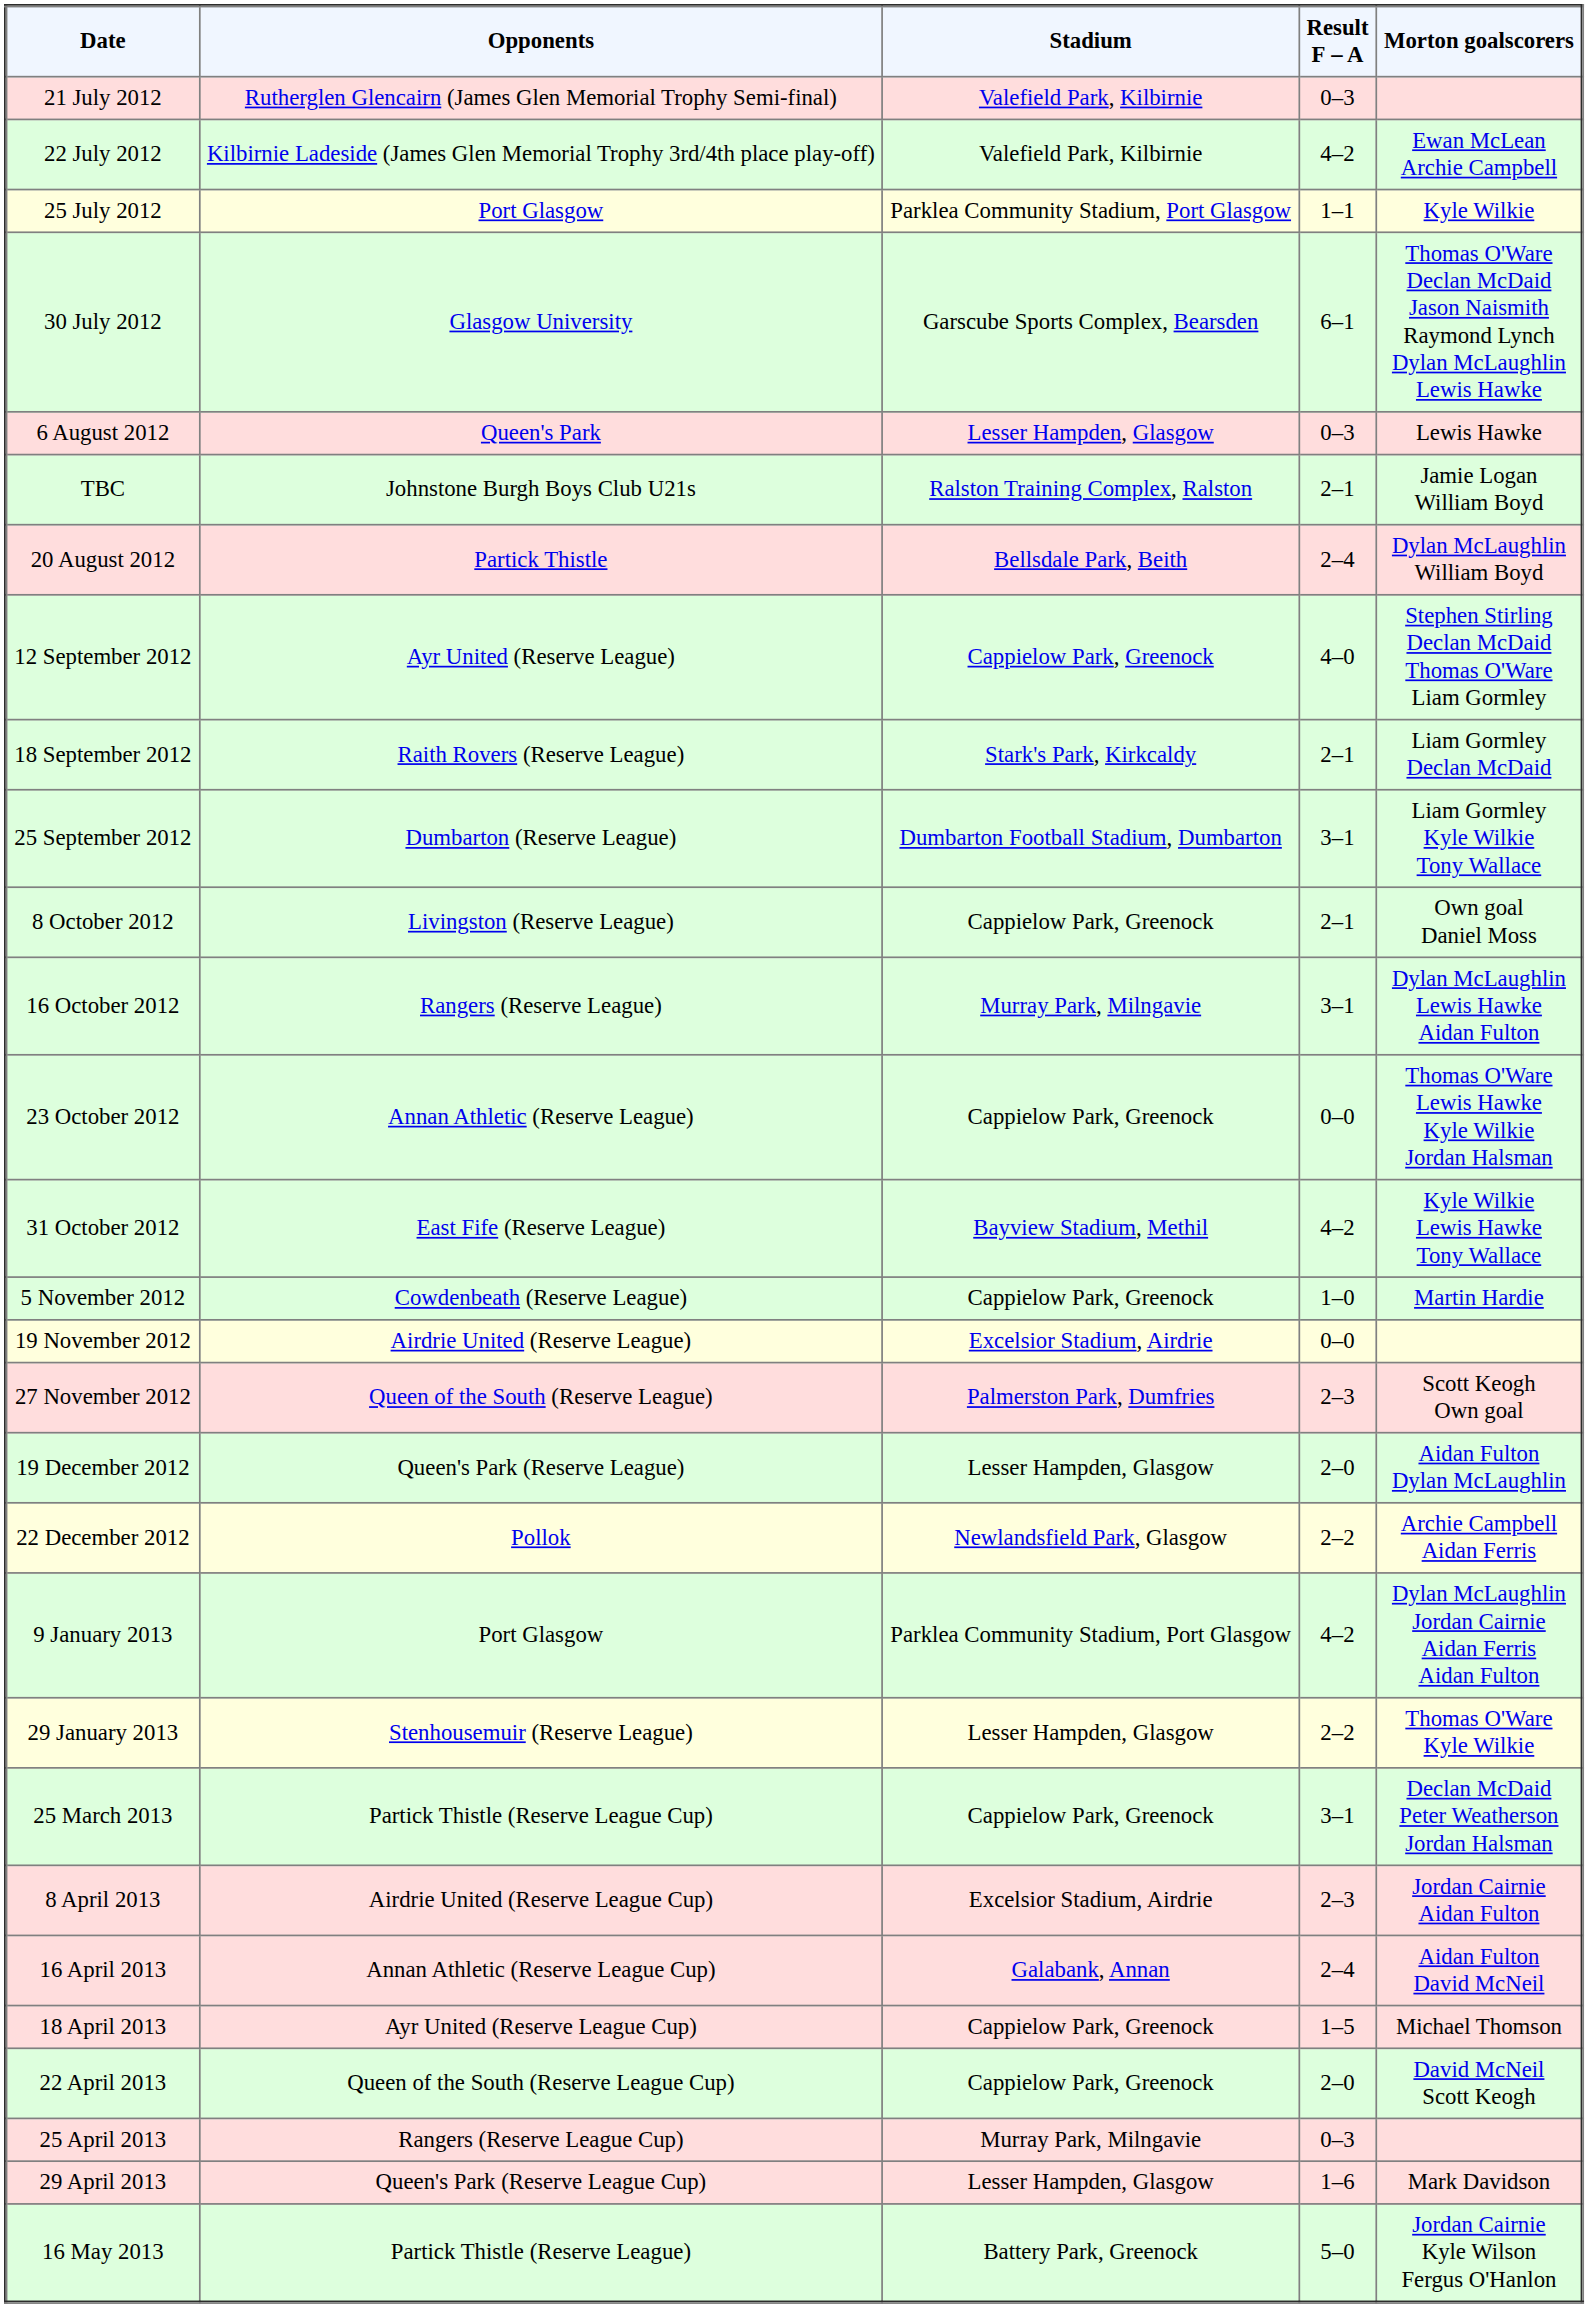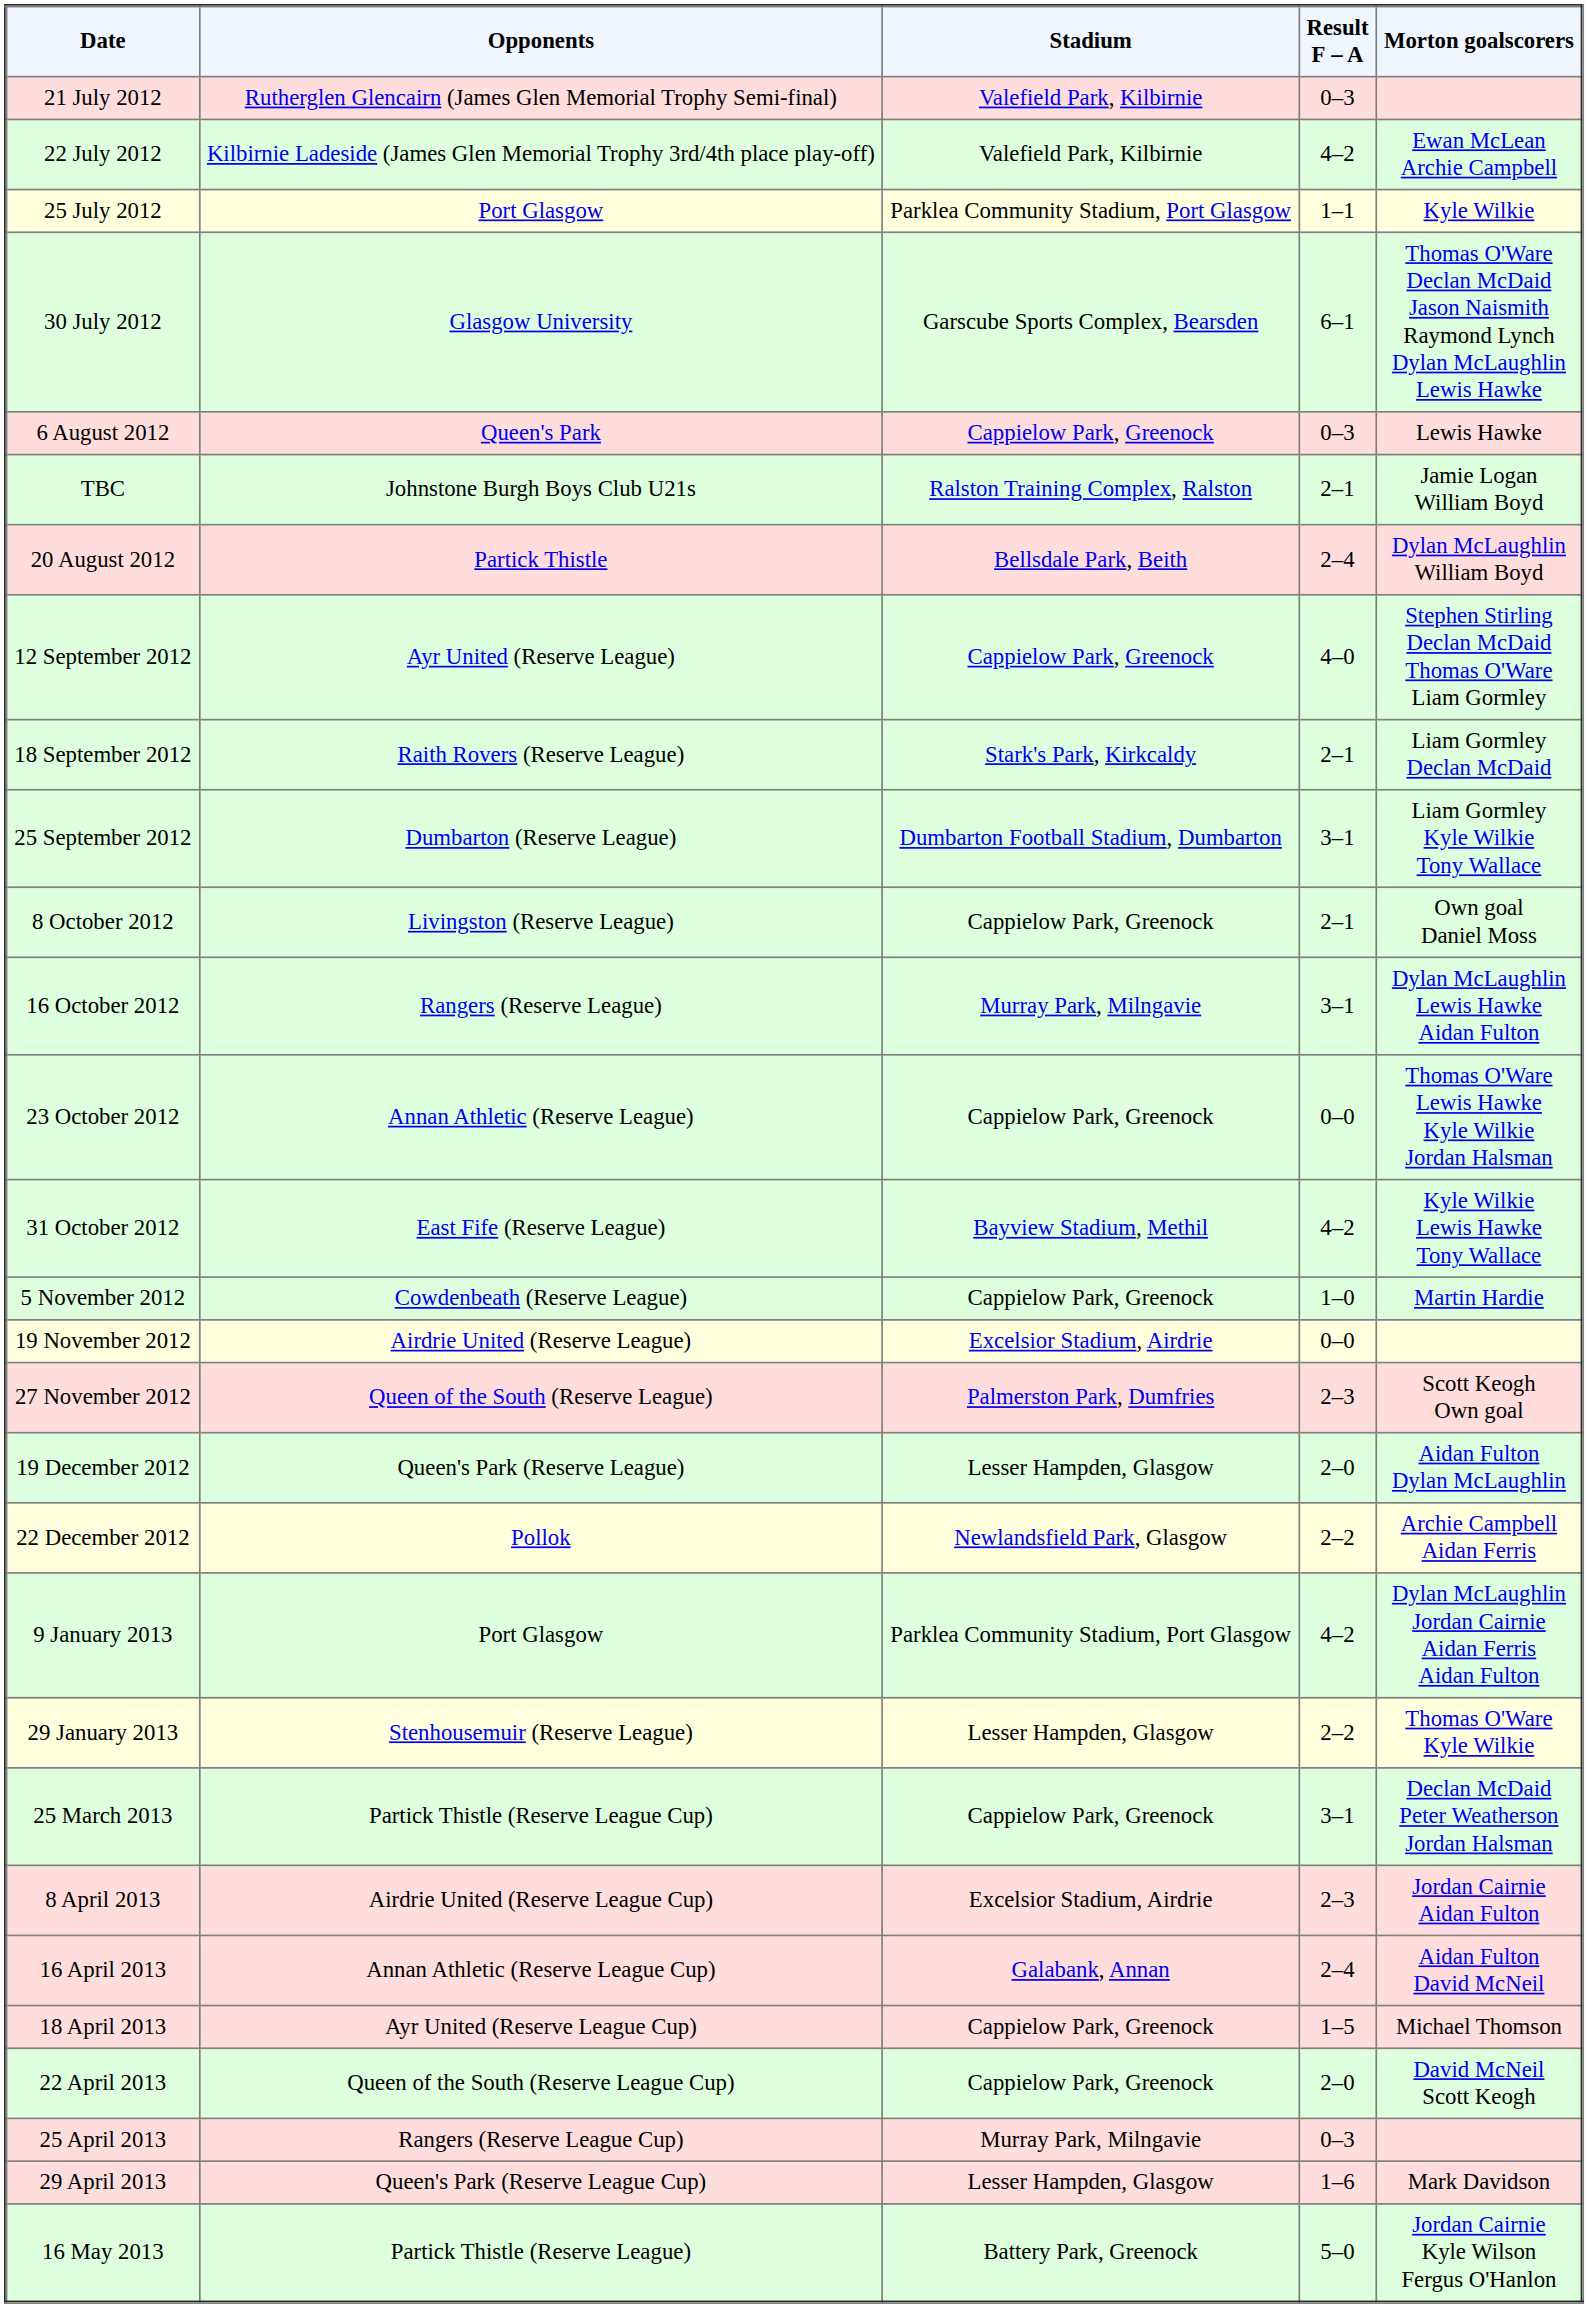6 August 2012 | Stadium: Lesser Hampden, Glasgow -> Cappielow Park, Greenock
